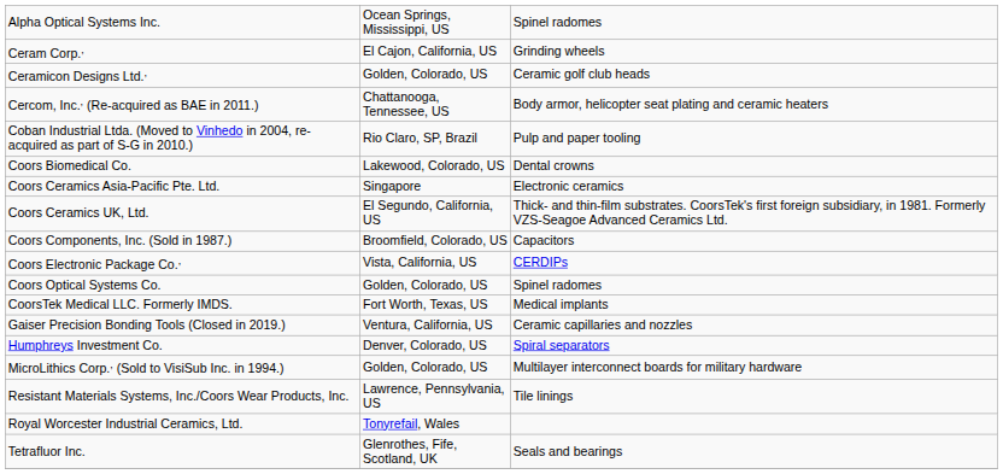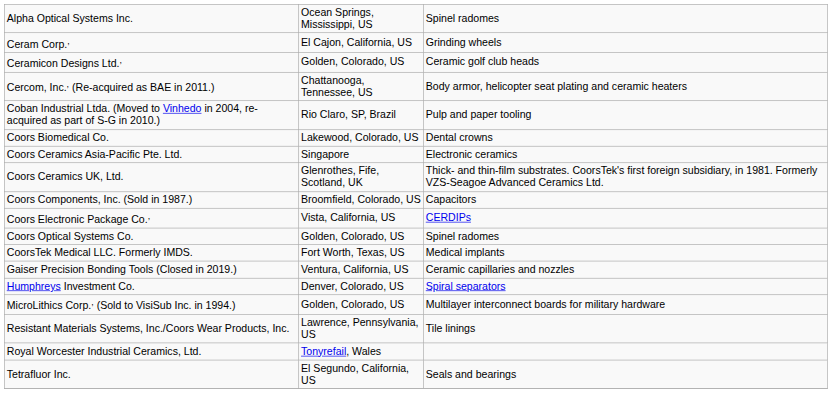Coors Ceramics UK, Ltd. | column 2: El Segundo, California, US -> Glenrothes, Fife, Scotland, UK
Tetrafluor Inc. | column 2: Glenrothes, Fife, Scotland, UK -> El Segundo, California, US
